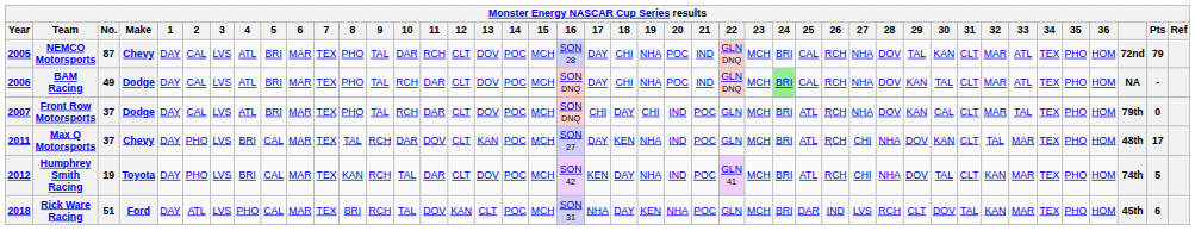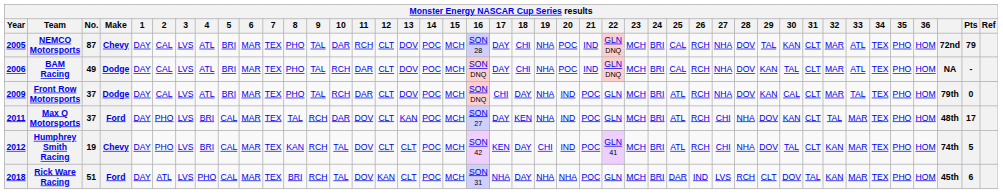BAM Racing | 24: lightgreen background -> no background
Front Row Motorsports | Year: 2007 -> 2009
Front Row Motorsports | 19: CHI -> NHA
Max Q Motorsports | Make: Chevy -> Ford
Humphrey Smith Racing | Make: Toyota -> Chevy
Humphrey Smith Racing | 11: DAR -> DOV
Humphrey Smith Racing | 13: DOV -> CLT
Humphrey Smith Racing | 19: NHA -> CHI
Rick Ware Racing | 19: KEN -> NHA
